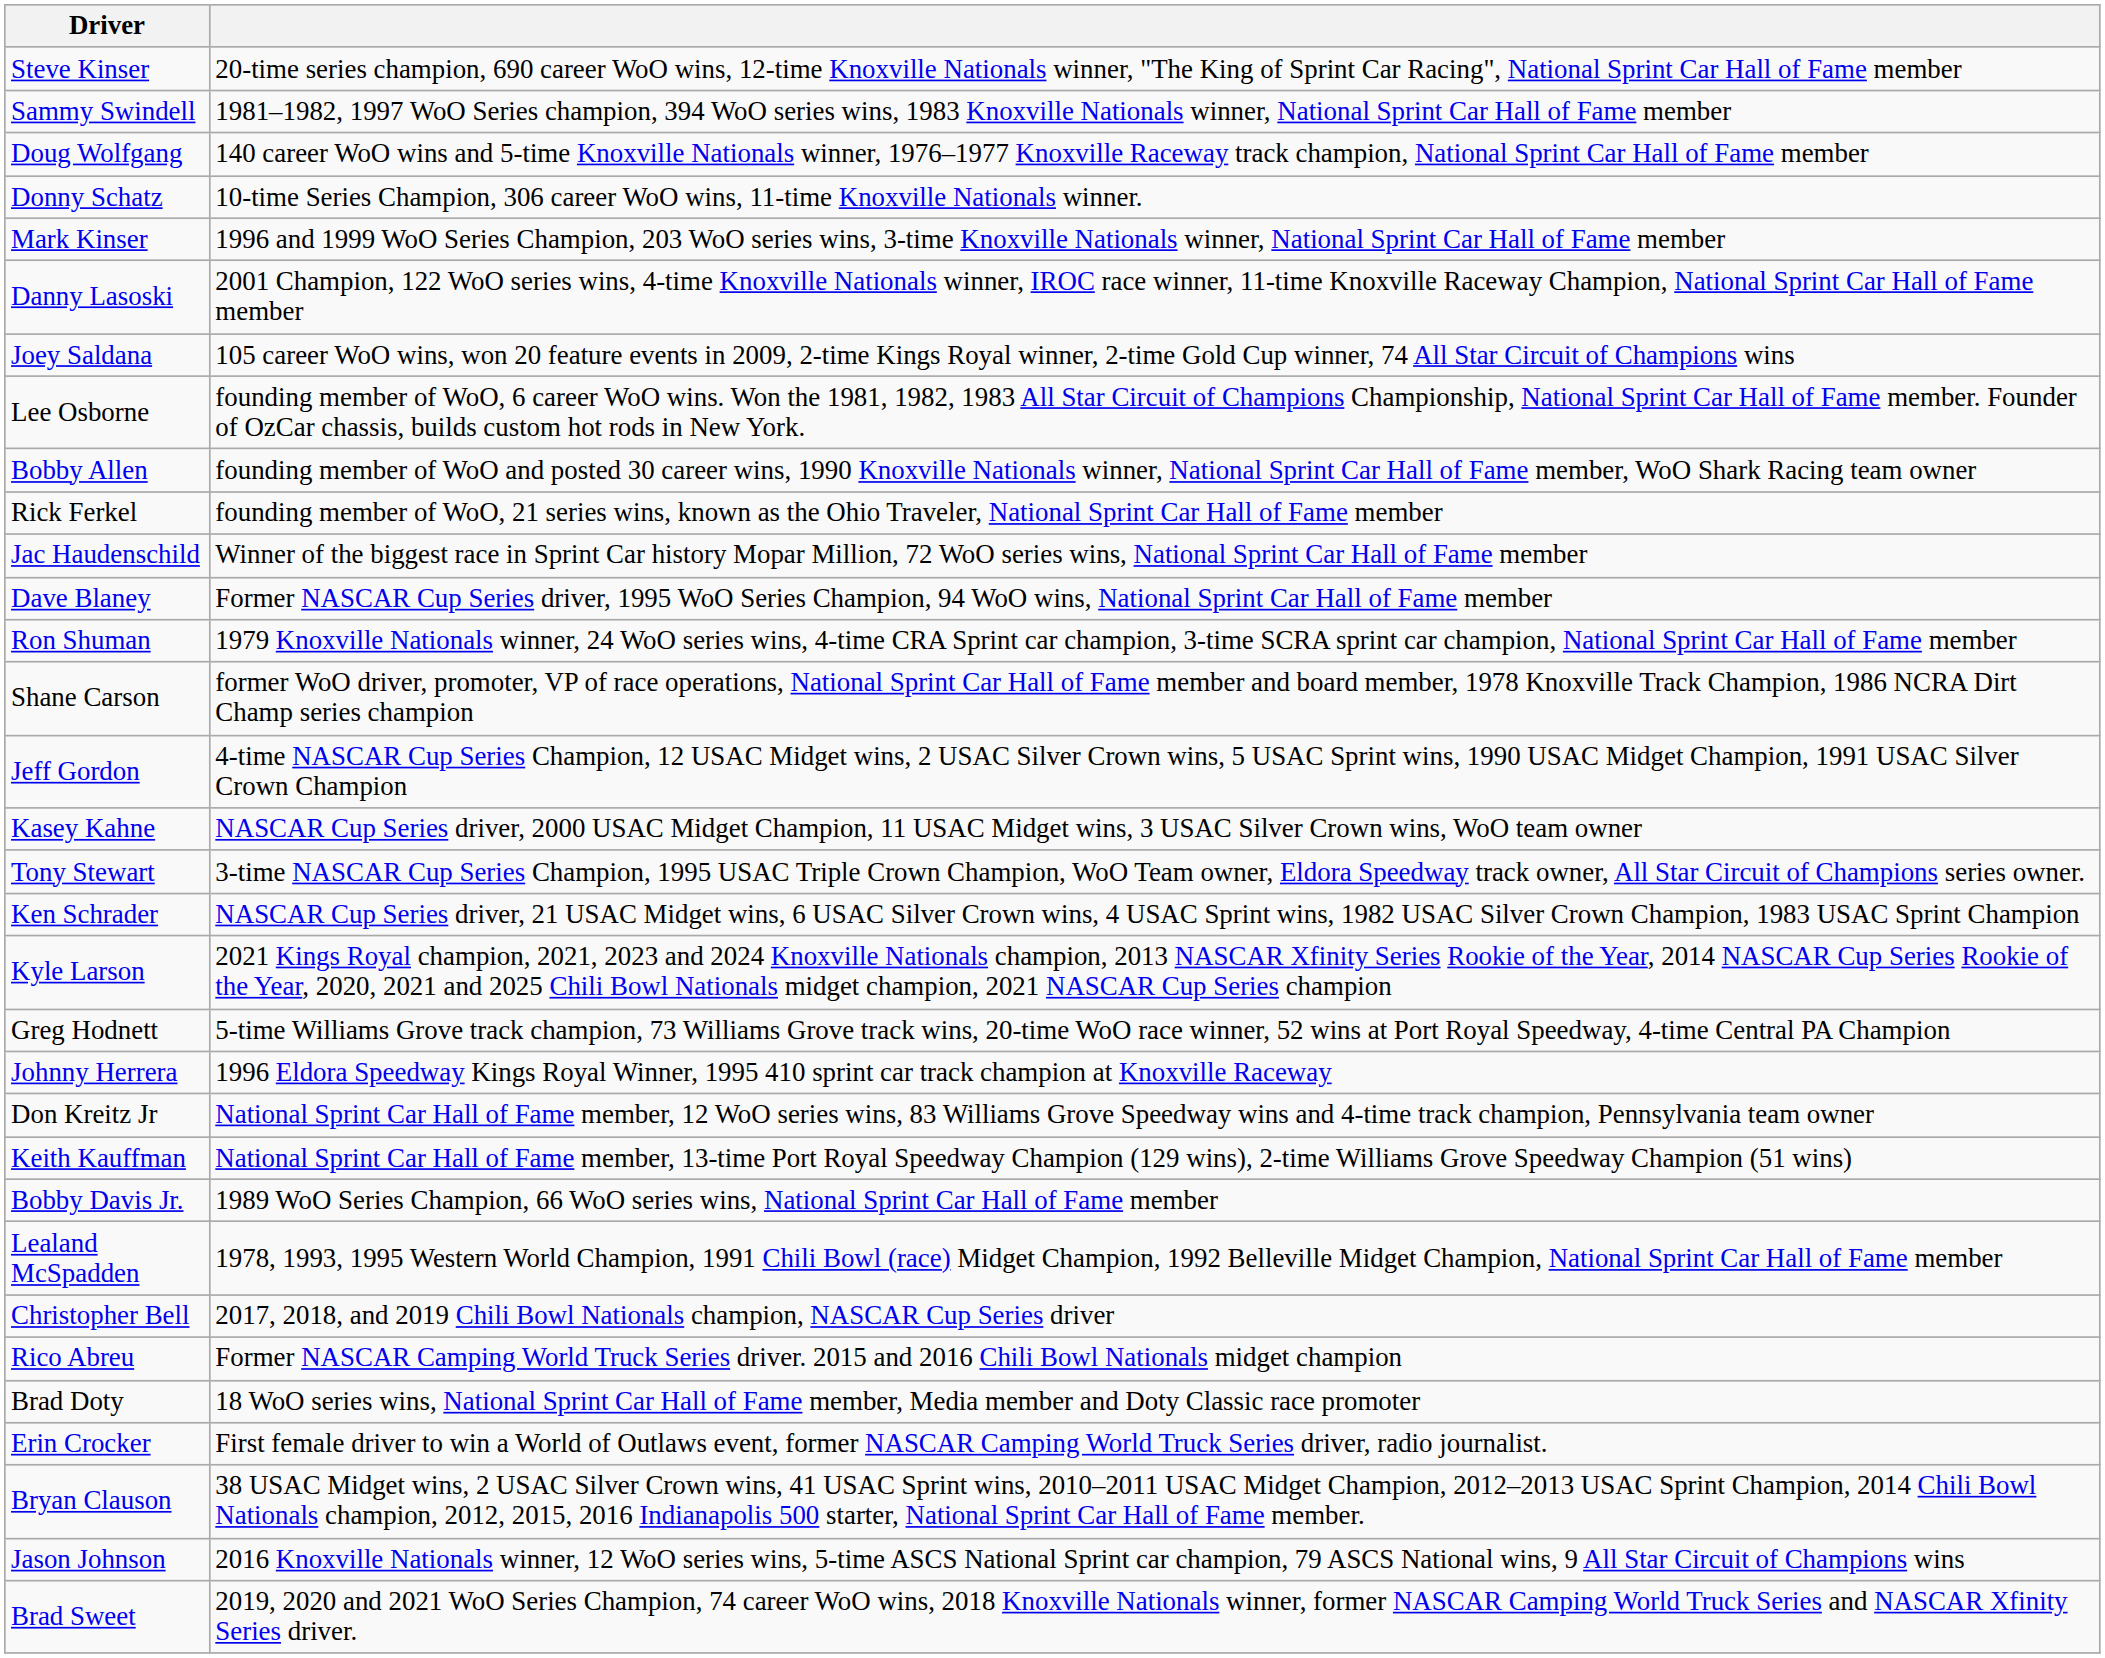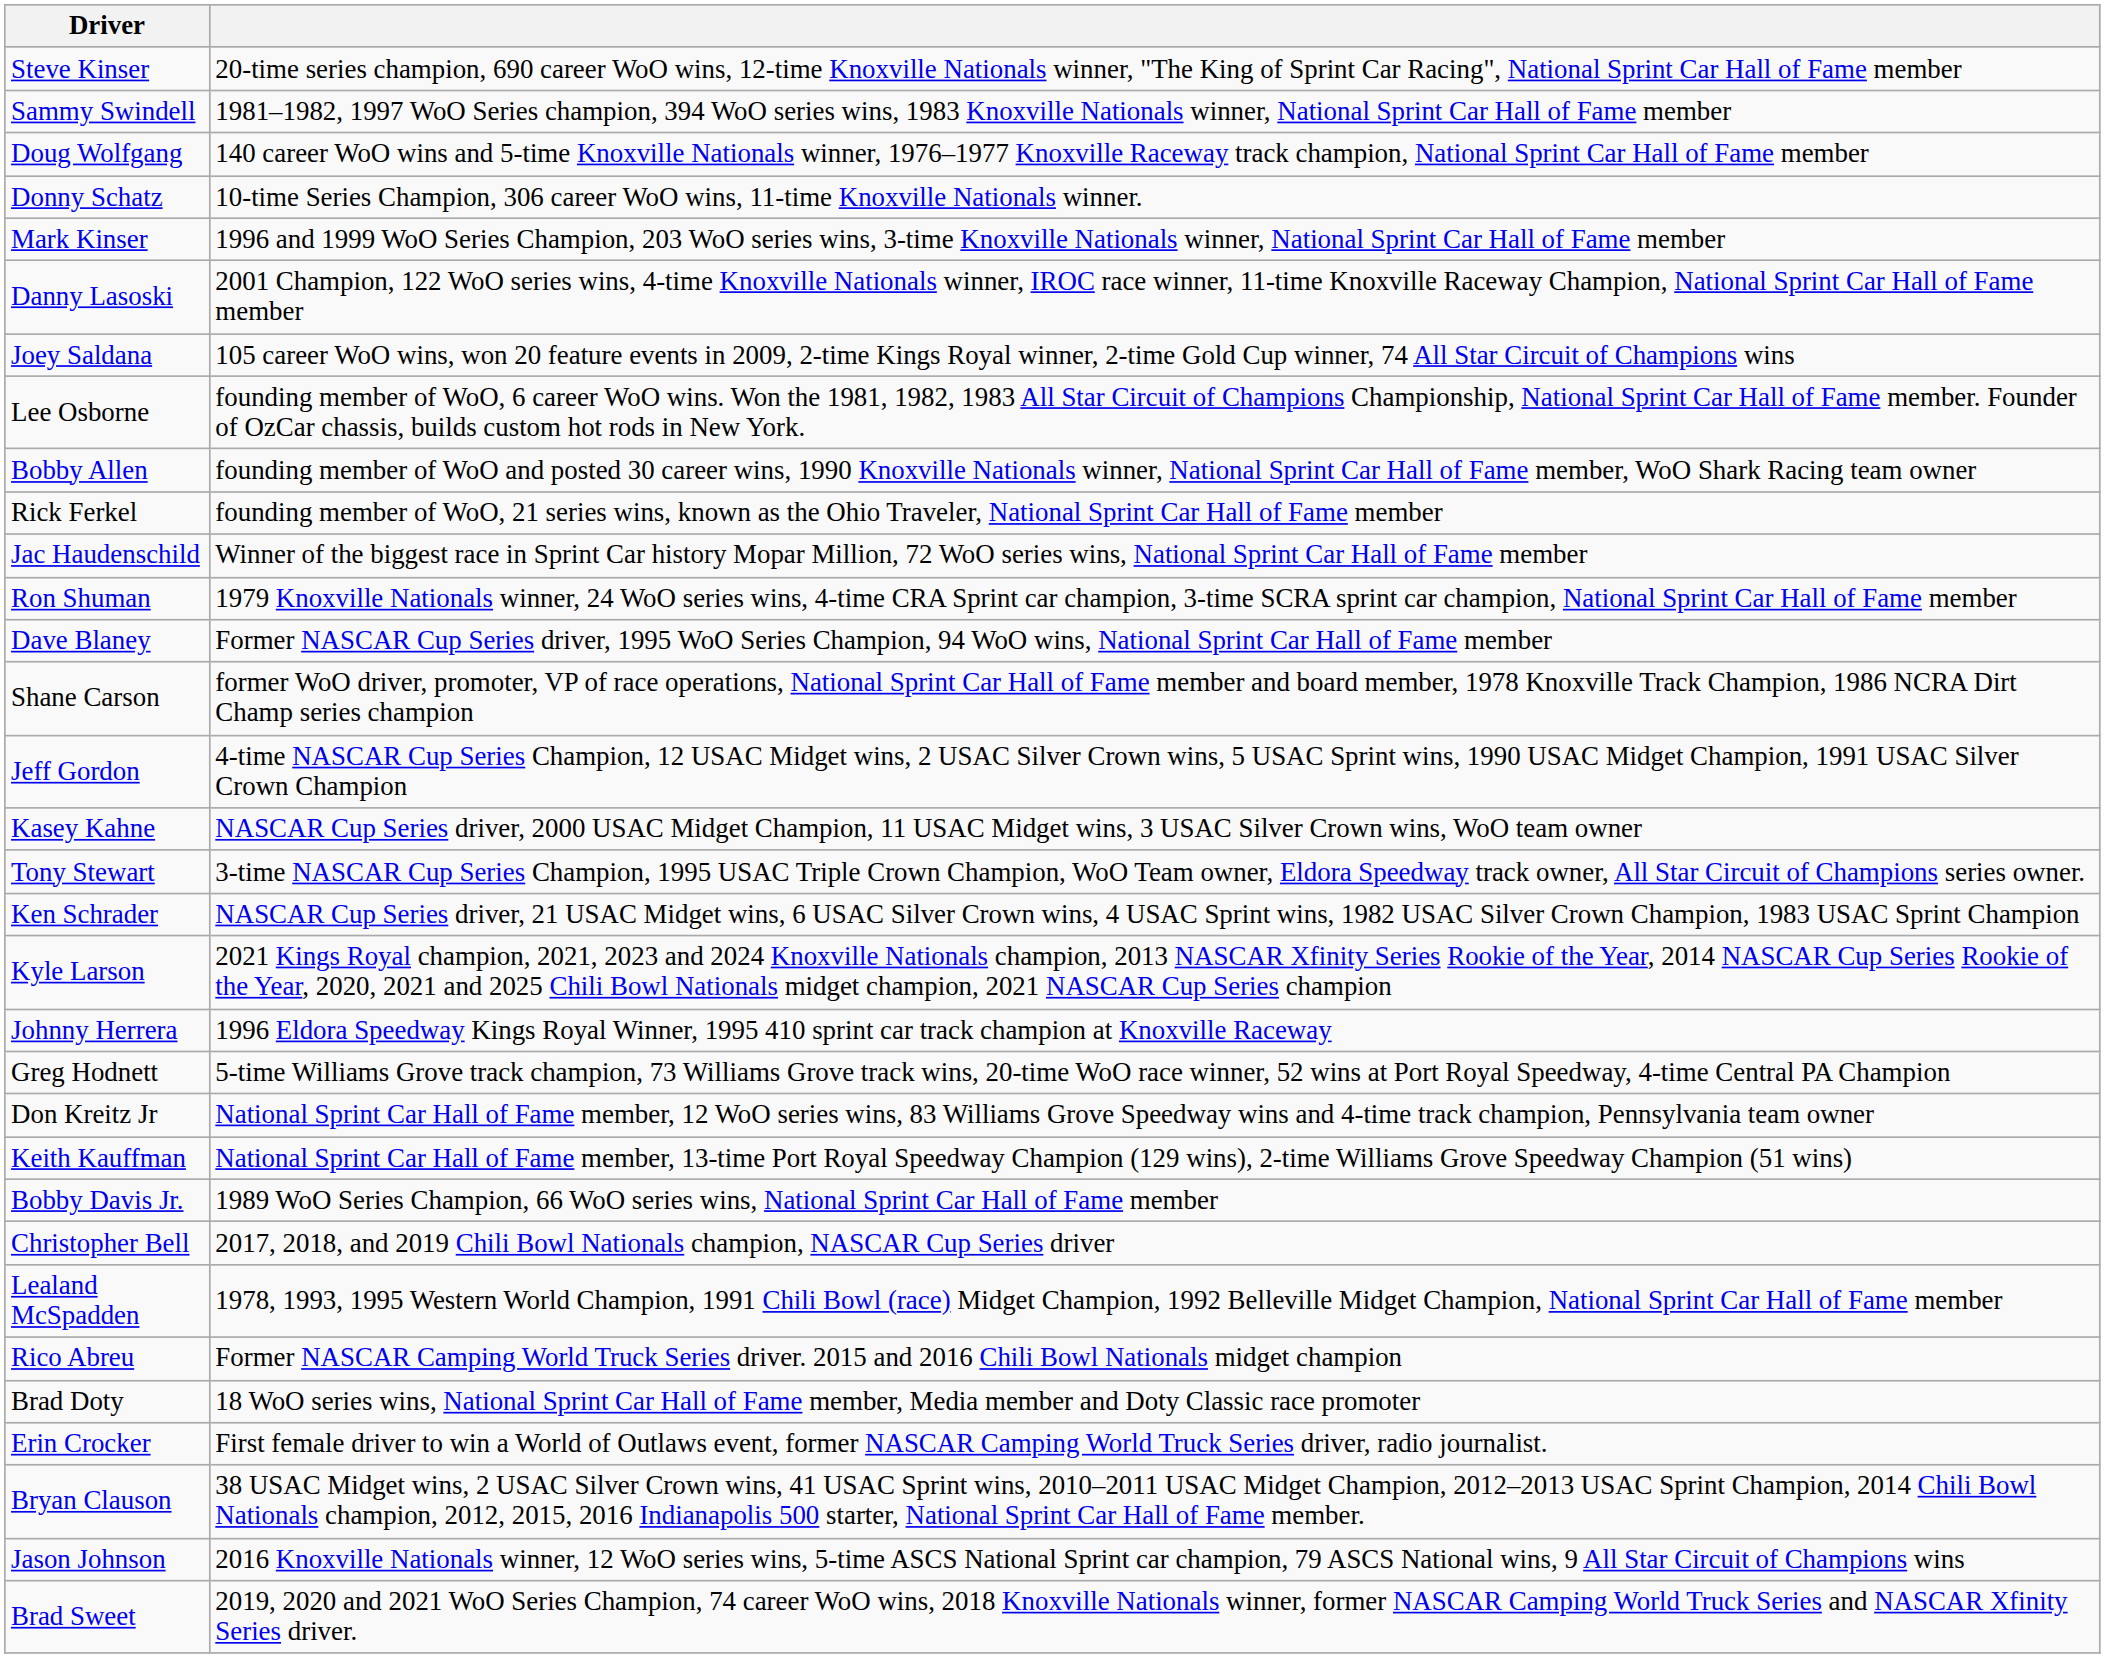rows swapped: Ron Shuman <-> Dave Blaney
rows swapped: Johnny Herrera <-> Greg Hodnett
rows swapped: Lealand McSpadden <-> Christopher Bell
